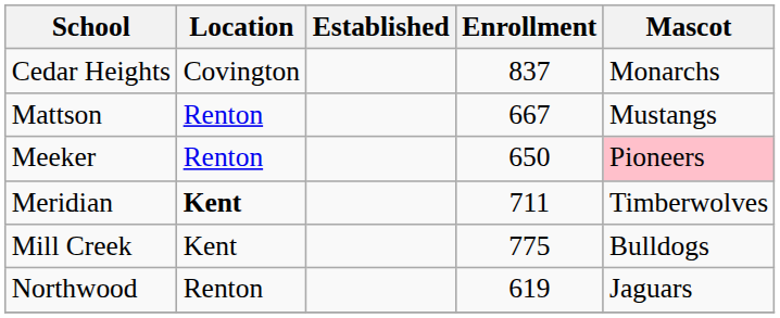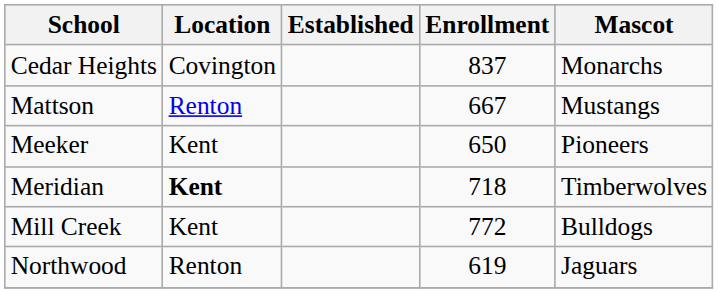Meeker | Location: Renton -> Kent
Meeker | Mascot: pink background -> no background
Meridian | Enrollment: 711 -> 718
Mill Creek | Enrollment: 775 -> 772
